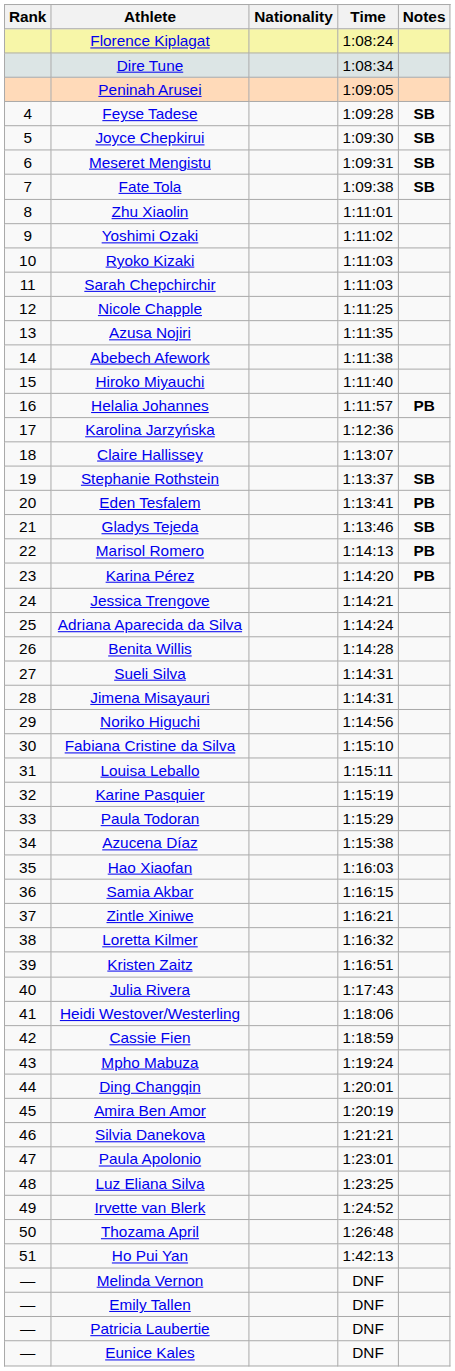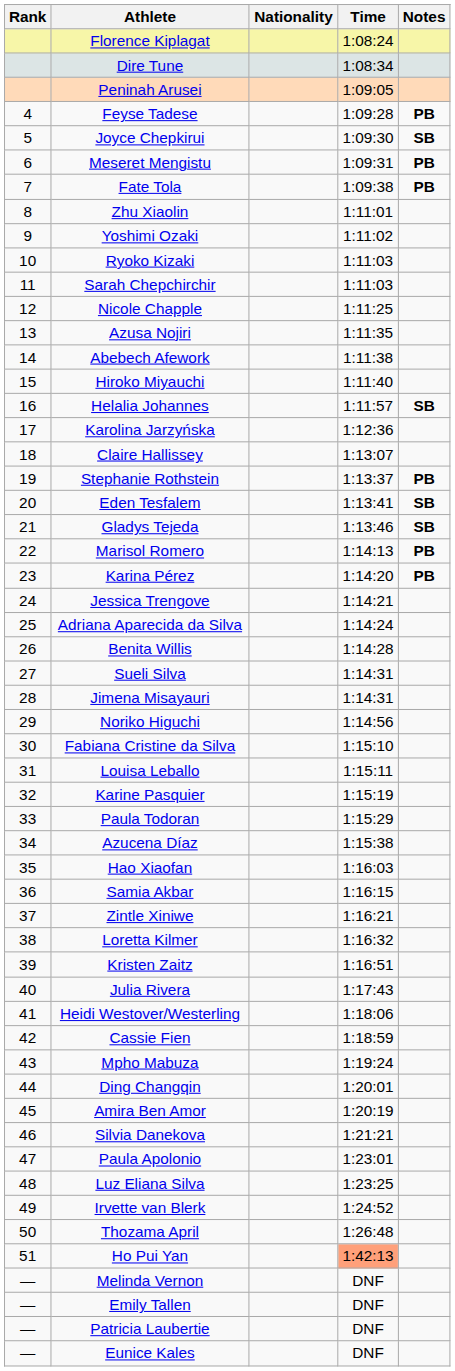Feyse Tadese | Notes: SB -> PB
Meseret Mengistu | Notes: SB -> PB
Fate Tola | Notes: SB -> PB
Helalia Johannes | Notes: PB -> SB
Stephanie Rothstein | Notes: SB -> PB
Eden Tesfalem | Notes: PB -> SB
Ho Pui Yan | Time: no background -> lightsalmon background
